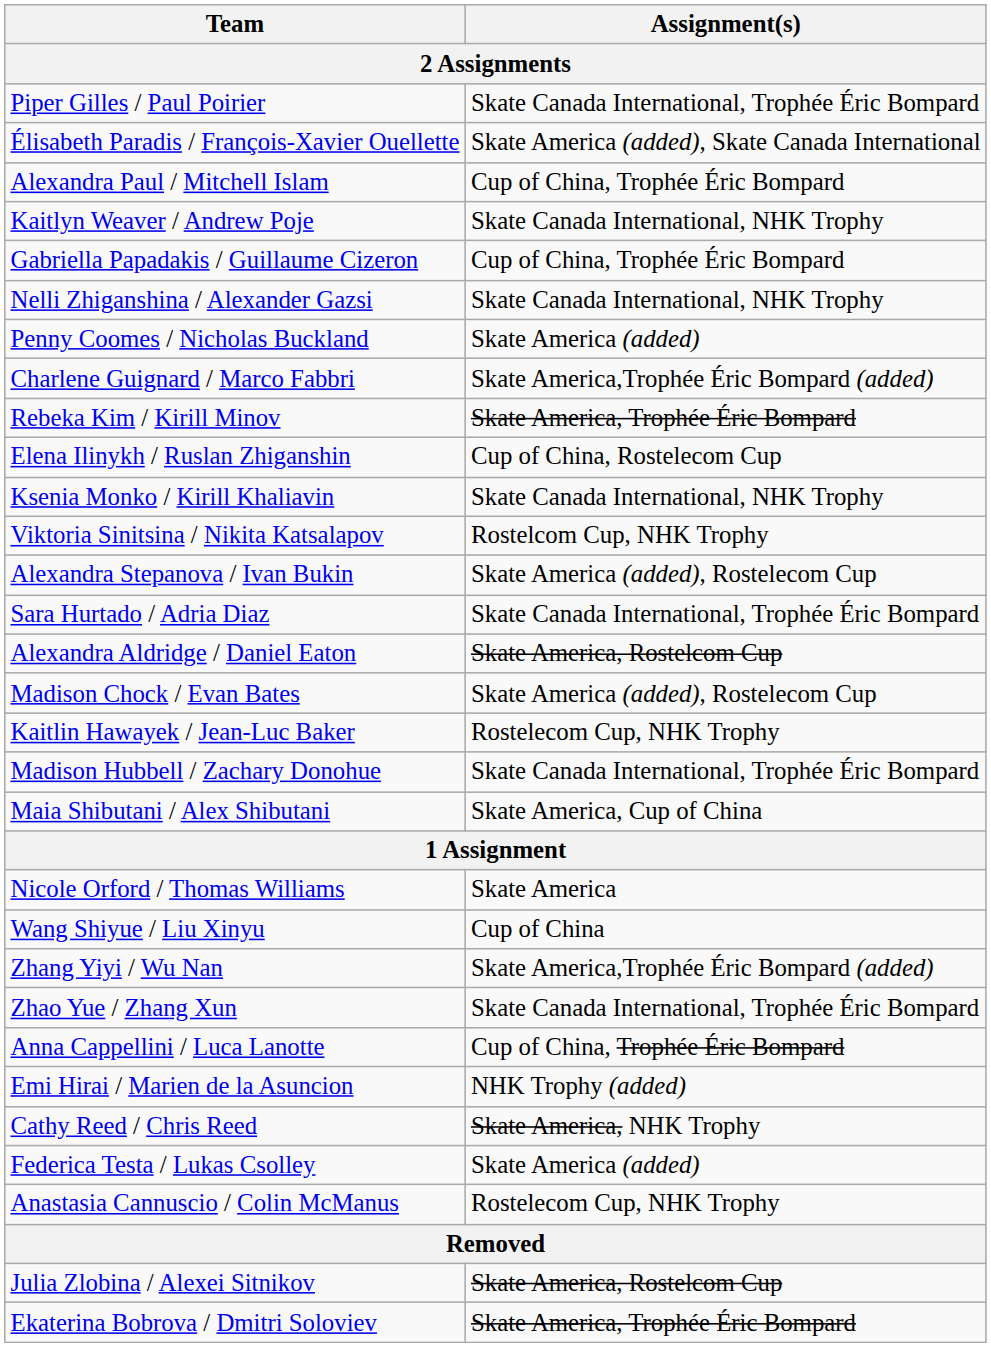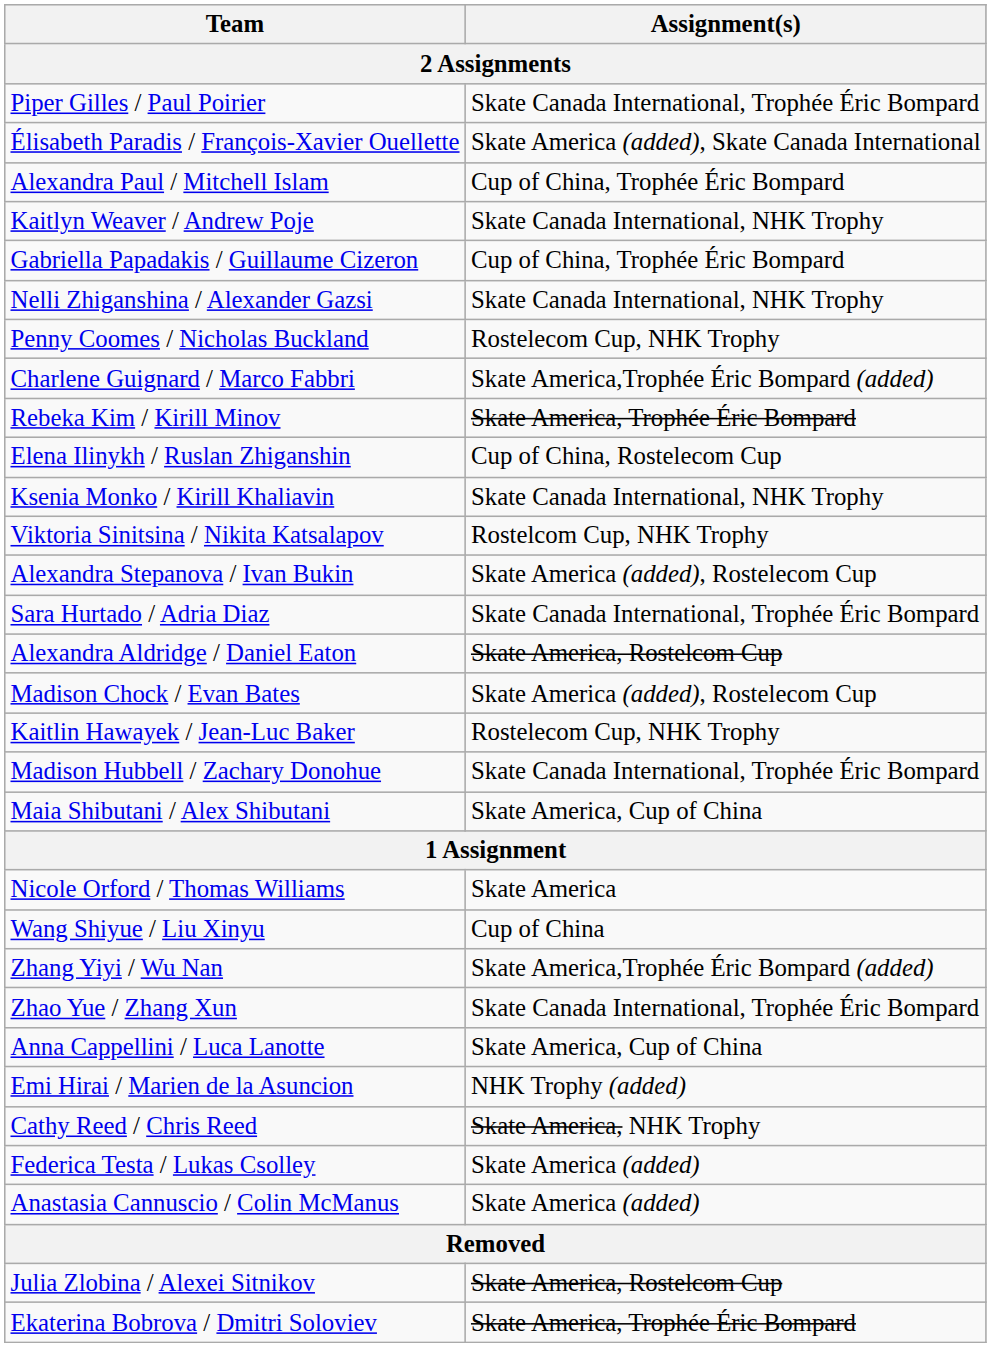Penny Coomes / Nicholas Buckland | Assignment(s): Skate America (added) -> Rostelecom Cup, NHK Trophy
Anna Cappellini / Luca Lanotte | Assignment(s): Cup of China, Trophée Éric Bompard -> Skate America, Cup of China
Anastasia Cannuscio / Colin McManus | Assignment(s): Rostelecom Cup, NHK Trophy -> Skate America (added)
